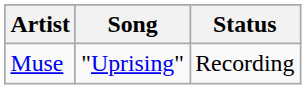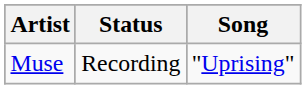columns swapped: Song <-> Status
